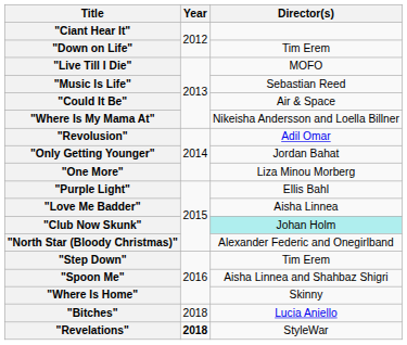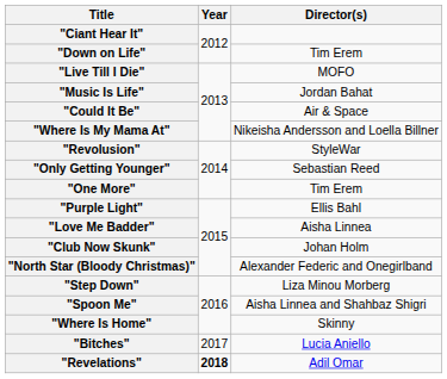"Music Is Life" | Director(s): Sebastian Reed -> Jordan Bahat
"Revolusion" | Director(s): Adil Omar -> StyleWar
"Only Getting Younger" | Director(s): Jordan Bahat -> Sebastian Reed
"One More" | Director(s): Liza Minou Morberg -> Tim Erem
"Club Now Skunk" | Director(s): paleturquoise background -> no background
"Step Down" | Director(s): Tim Erem -> Liza Minou Morberg
"Bitches" | Year: 2018 -> 2017
"Revelations" | Director(s): StyleWar -> Adil Omar
